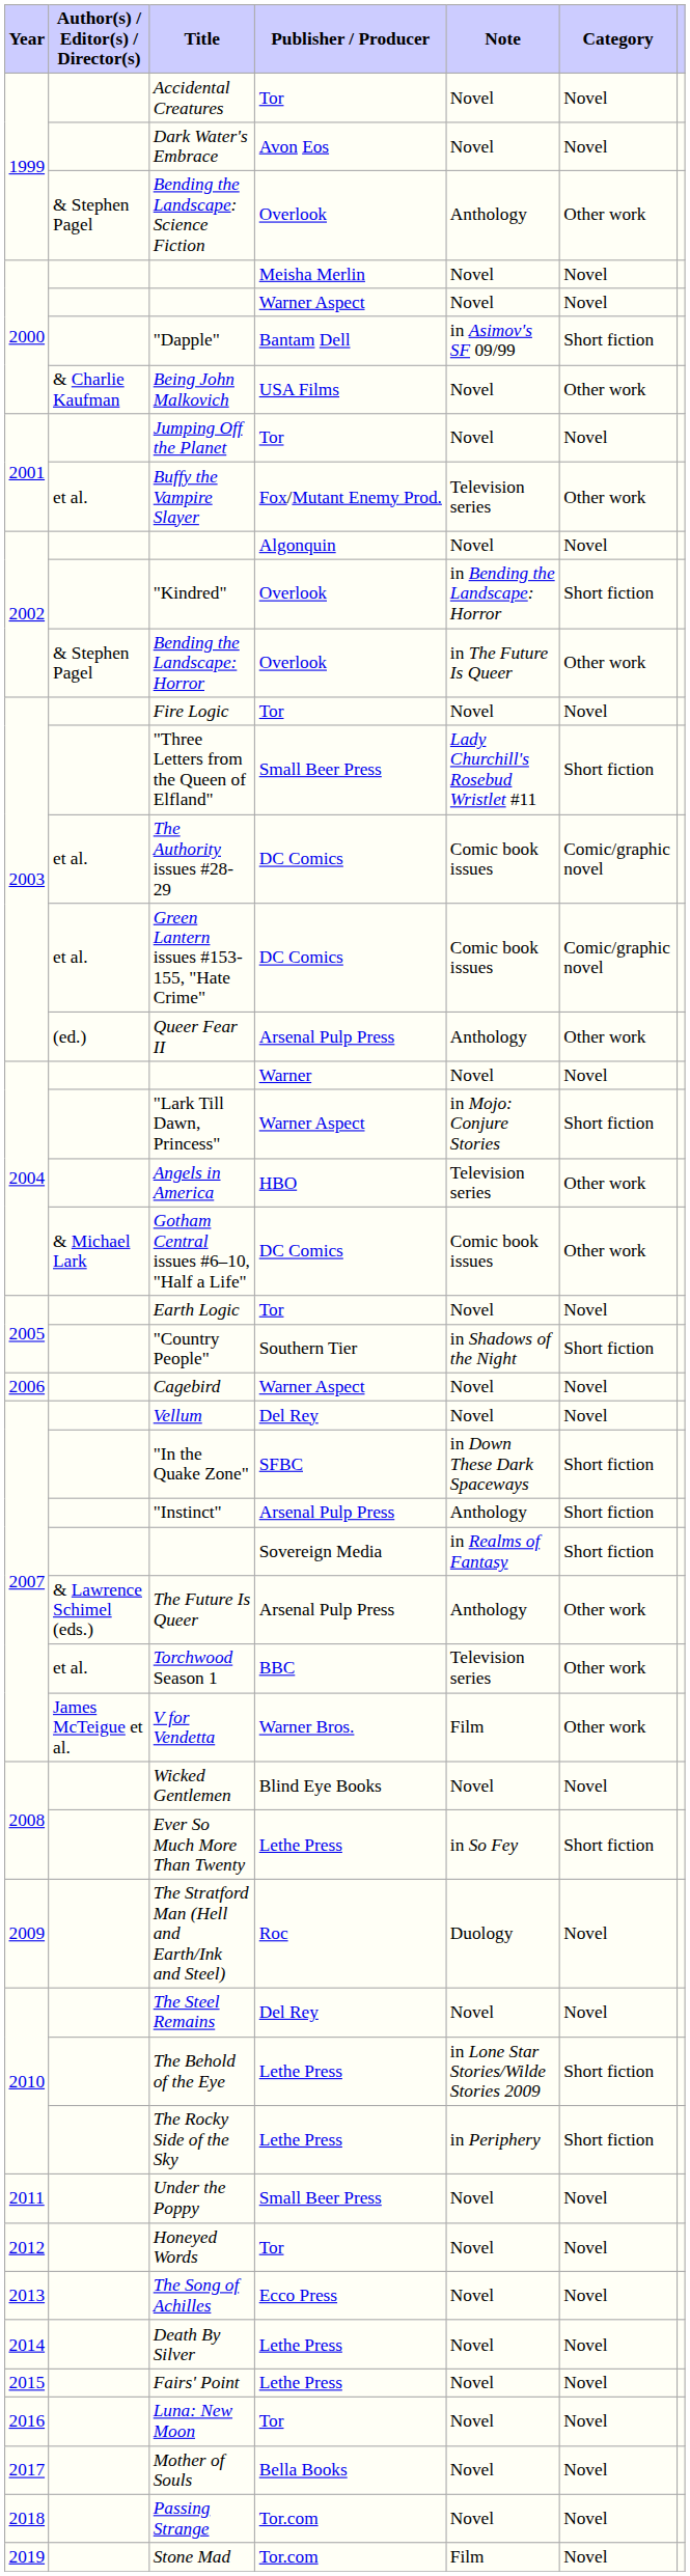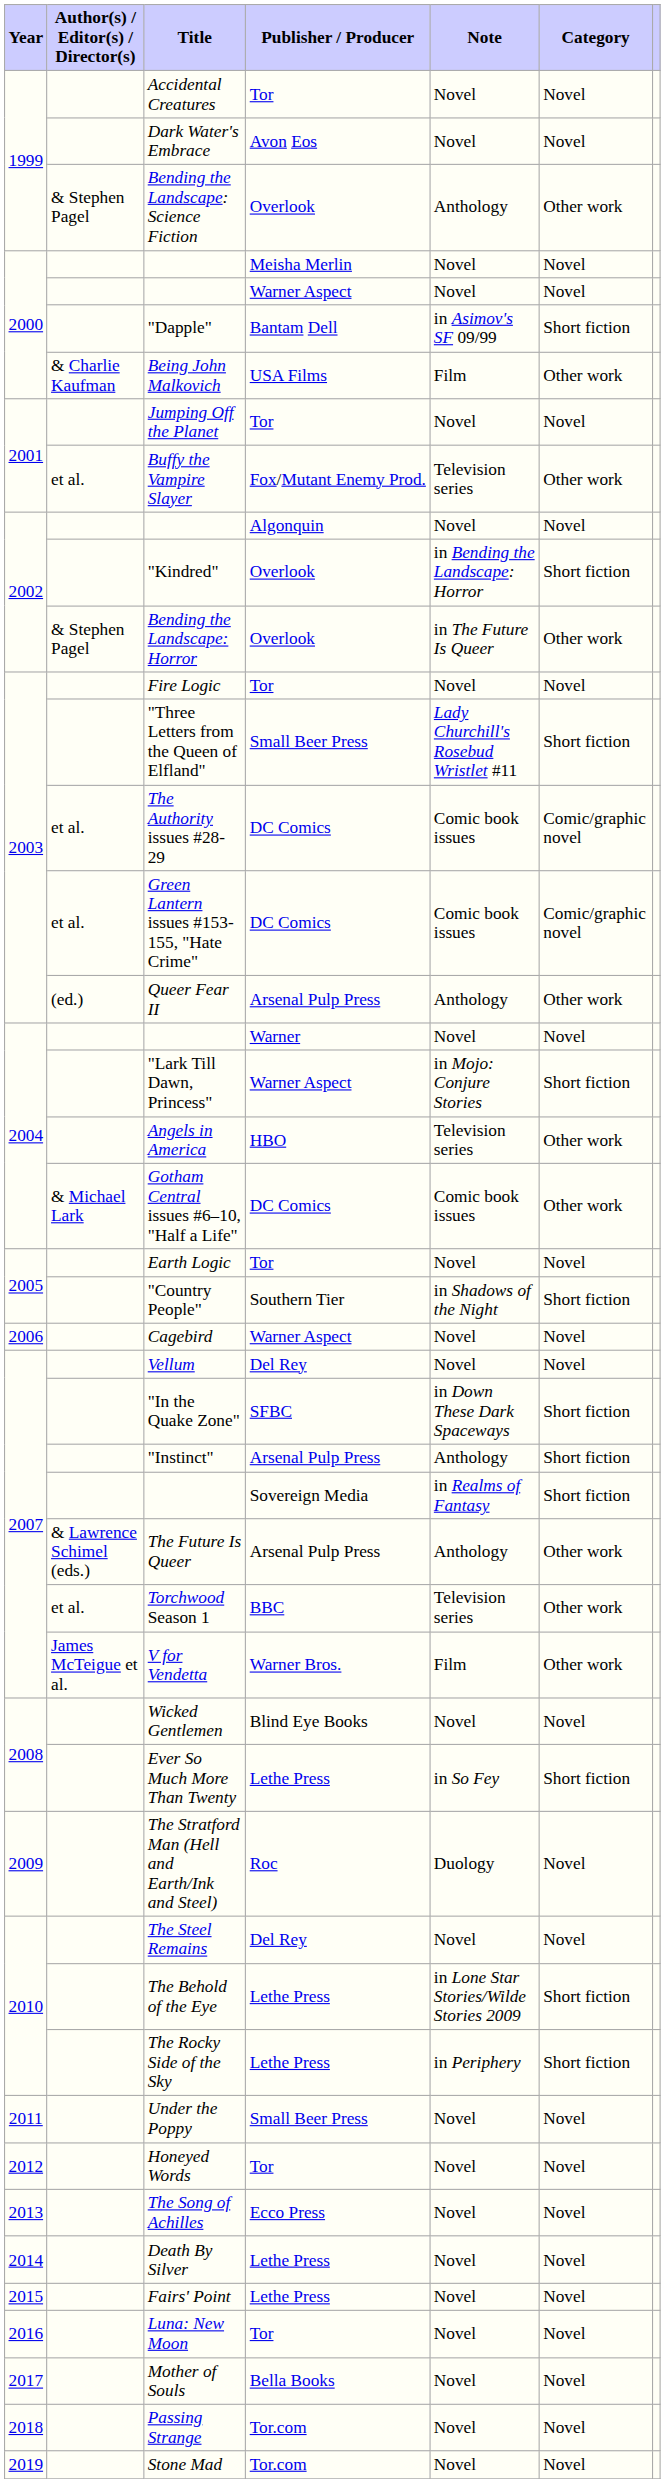Being John Malkovich | Note: Novel -> Film
Stone Mad | Note: Film -> Novel
